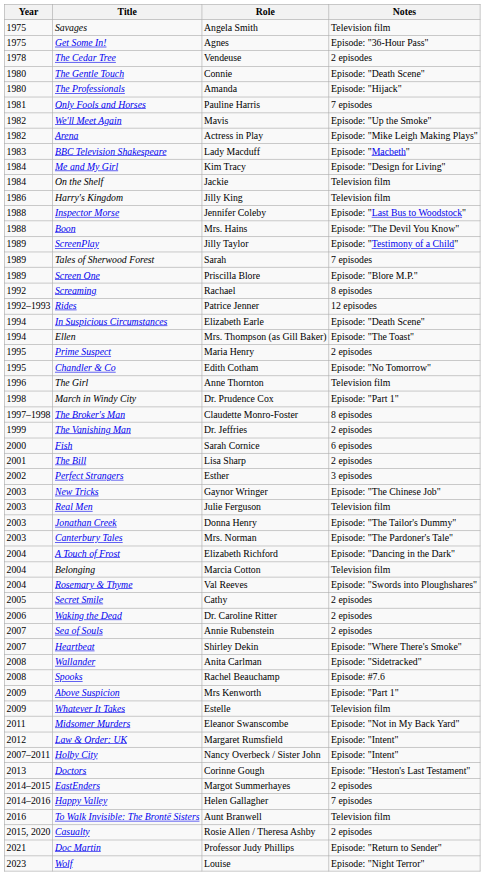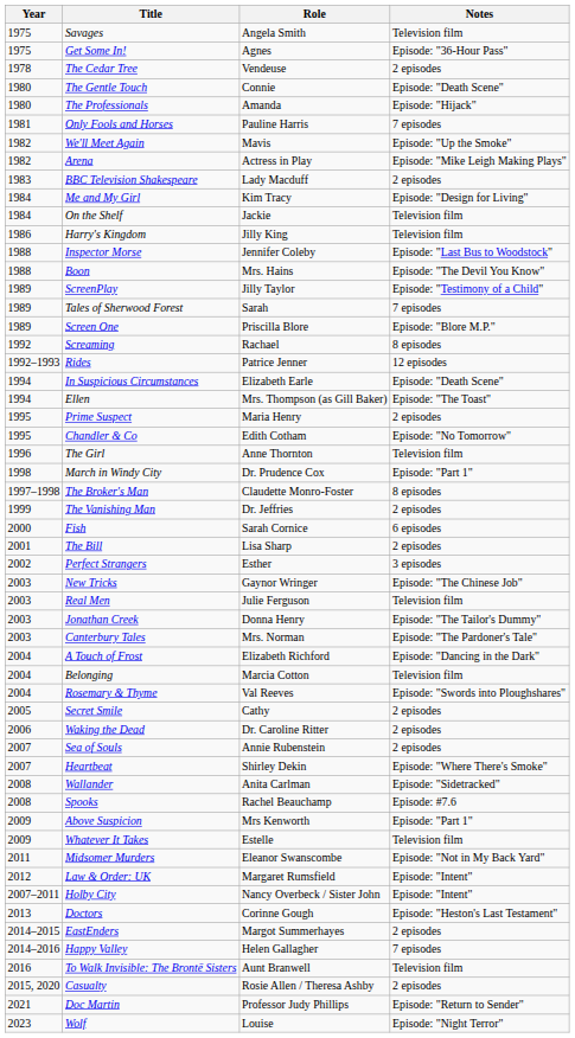BBC Television Shakespeare | Notes: Episode: "Macbeth" -> 2 episodes
